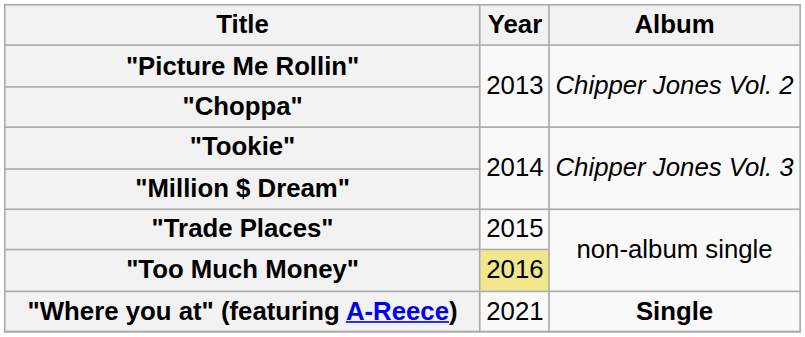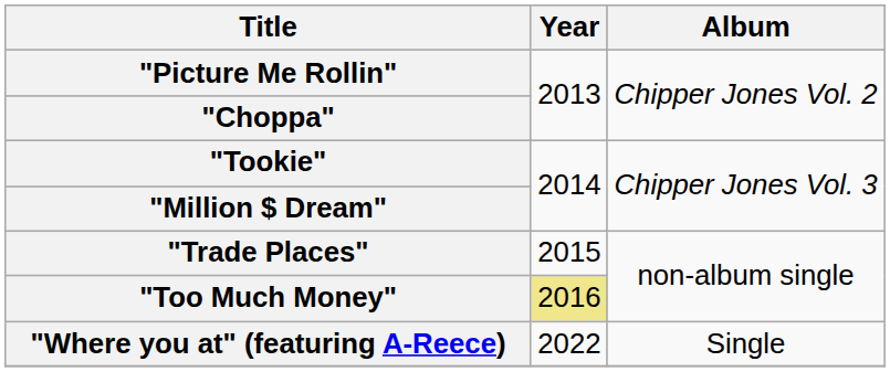"Where you at" (featuring A-Reece) | Year: 2021 -> 2022
"Where you at" (featuring A-Reece) | Album: bold -> normal
